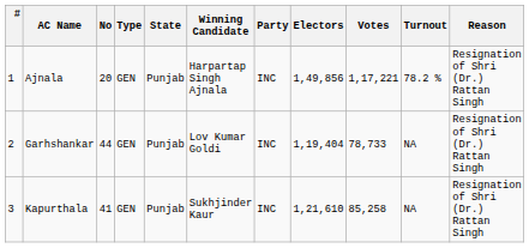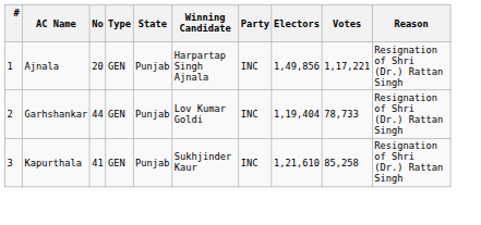- column: Turnout | 78.2 % | NA | NA
